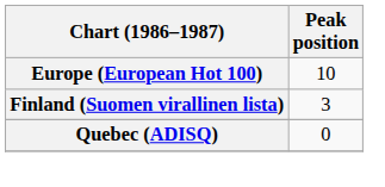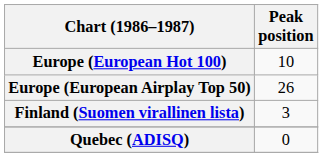+ row: Europe (European Airplay Top 50) | 26
